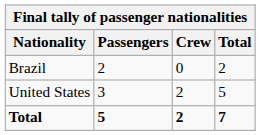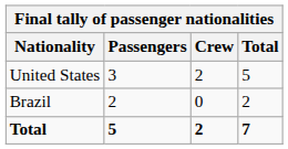rows swapped: United States <-> Brazil
